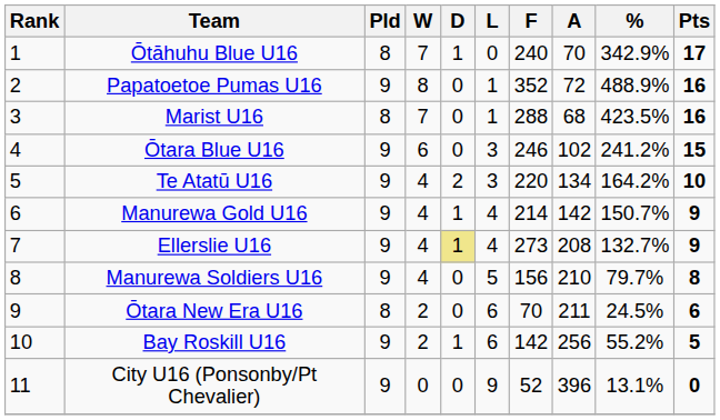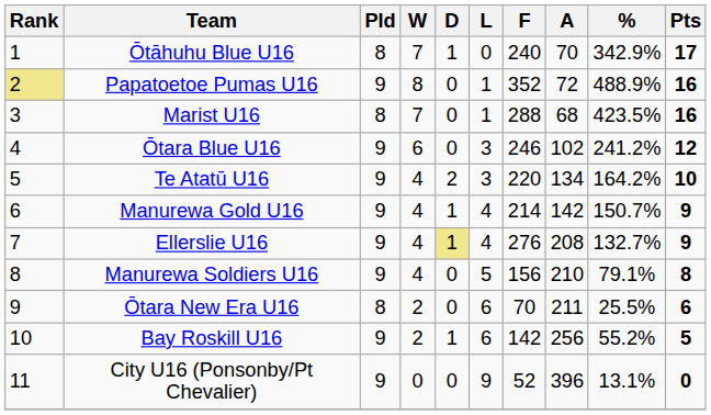Papatoetoe Pumas U16 | Rank: no background -> khaki background
Ōtara Blue U16 | Pts: 15 -> 12
Ellerslie U16 | F: 273 -> 276
Manurewa Soldiers U16 | %: 79.7% -> 79.1%
Ōtara New Era U16 | %: 24.5% -> 25.5%
